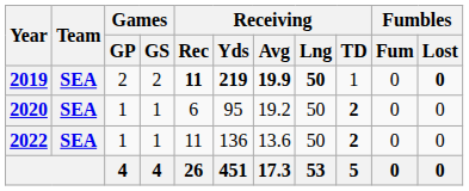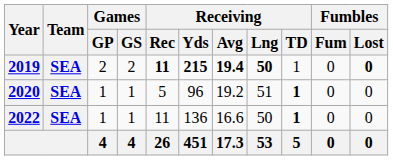2019 | Receiving / Yds: 219 -> 215
2019 | Receiving / Avg: 19.9 -> 19.4
2020 | Receiving / Rec: 6 -> 5
2020 | Receiving / Yds: 95 -> 96
2020 | Receiving / Lng: 50 -> 51
2020 | Receiving / TD: 2 -> 1
2022 | Receiving / Avg: 13.6 -> 16.6
2022 | Receiving / TD: 2 -> 1
